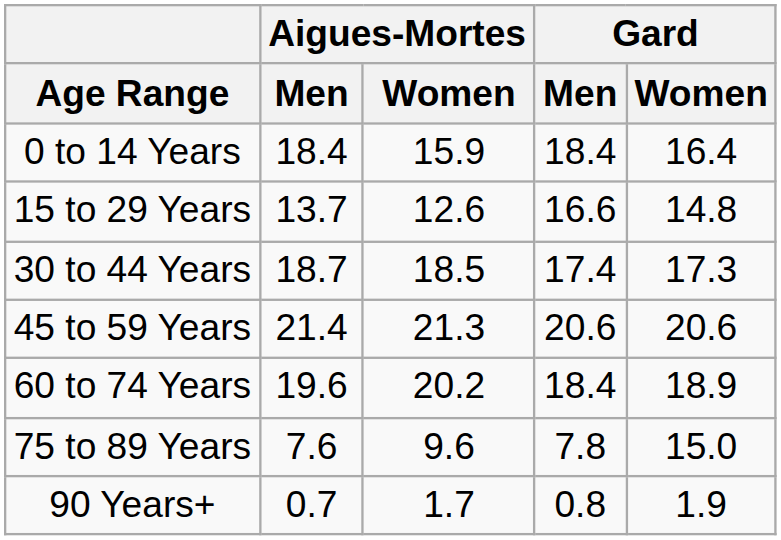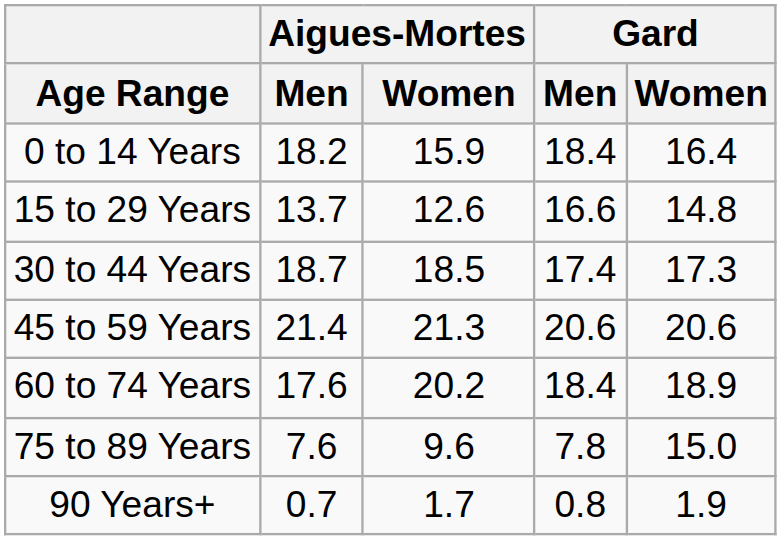0 to 14 Years | Aigues-Mortes / Men: 18.4 -> 18.2
60 to 74 Years | Aigues-Mortes / Men: 19.6 -> 17.6
